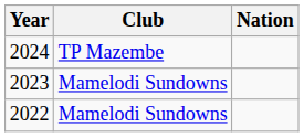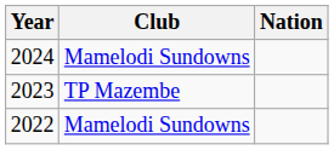2024 | Club: TP Mazembe -> Mamelodi Sundowns
2023 | Club: Mamelodi Sundowns -> TP Mazembe
